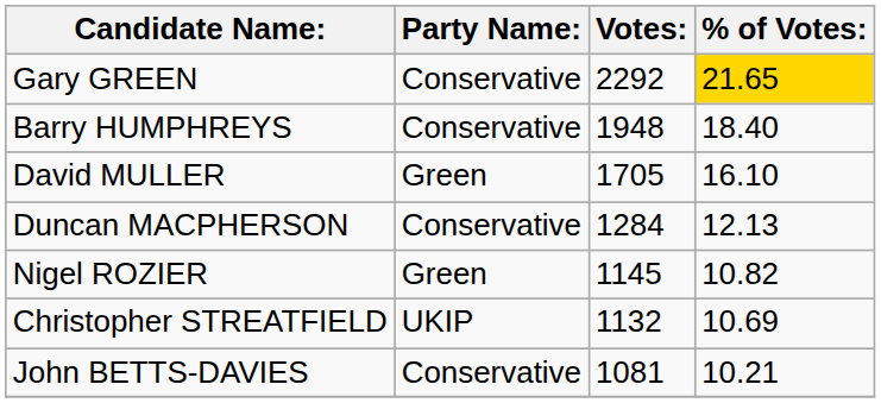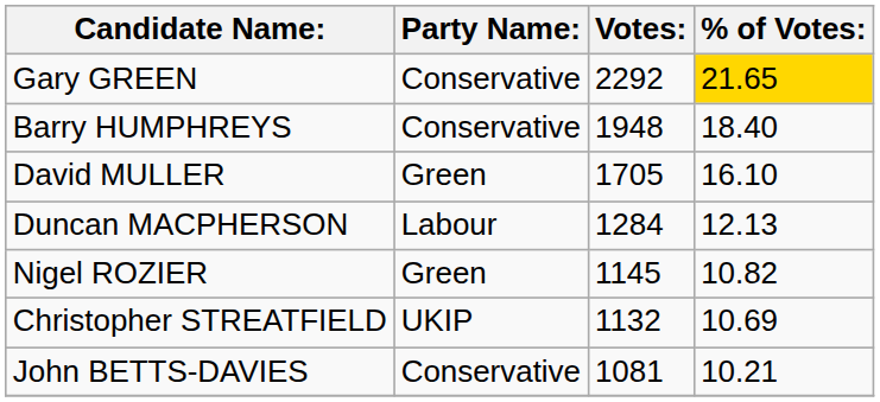Duncan MACPHERSON | Party Name:: Conservative -> Labour
